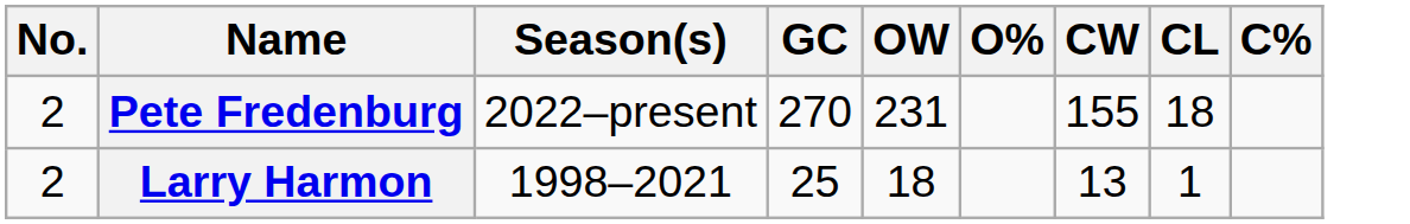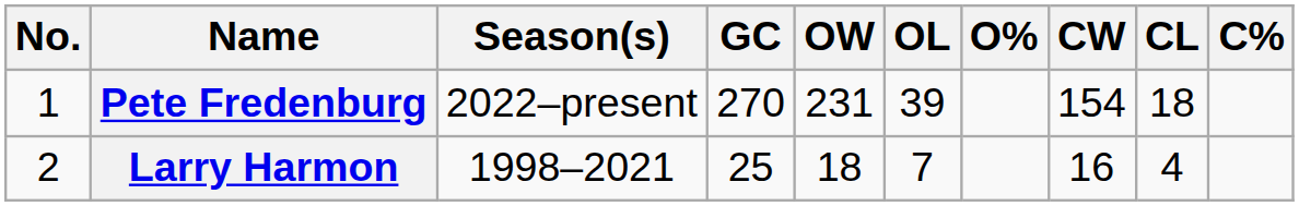+ column: OL | 39 | 7
Pete Fredenburg | No.: 2 -> 1
Pete Fredenburg | CW: 155 -> 154
Larry Harmon | CW: 13 -> 16
Larry Harmon | CL: 1 -> 4
